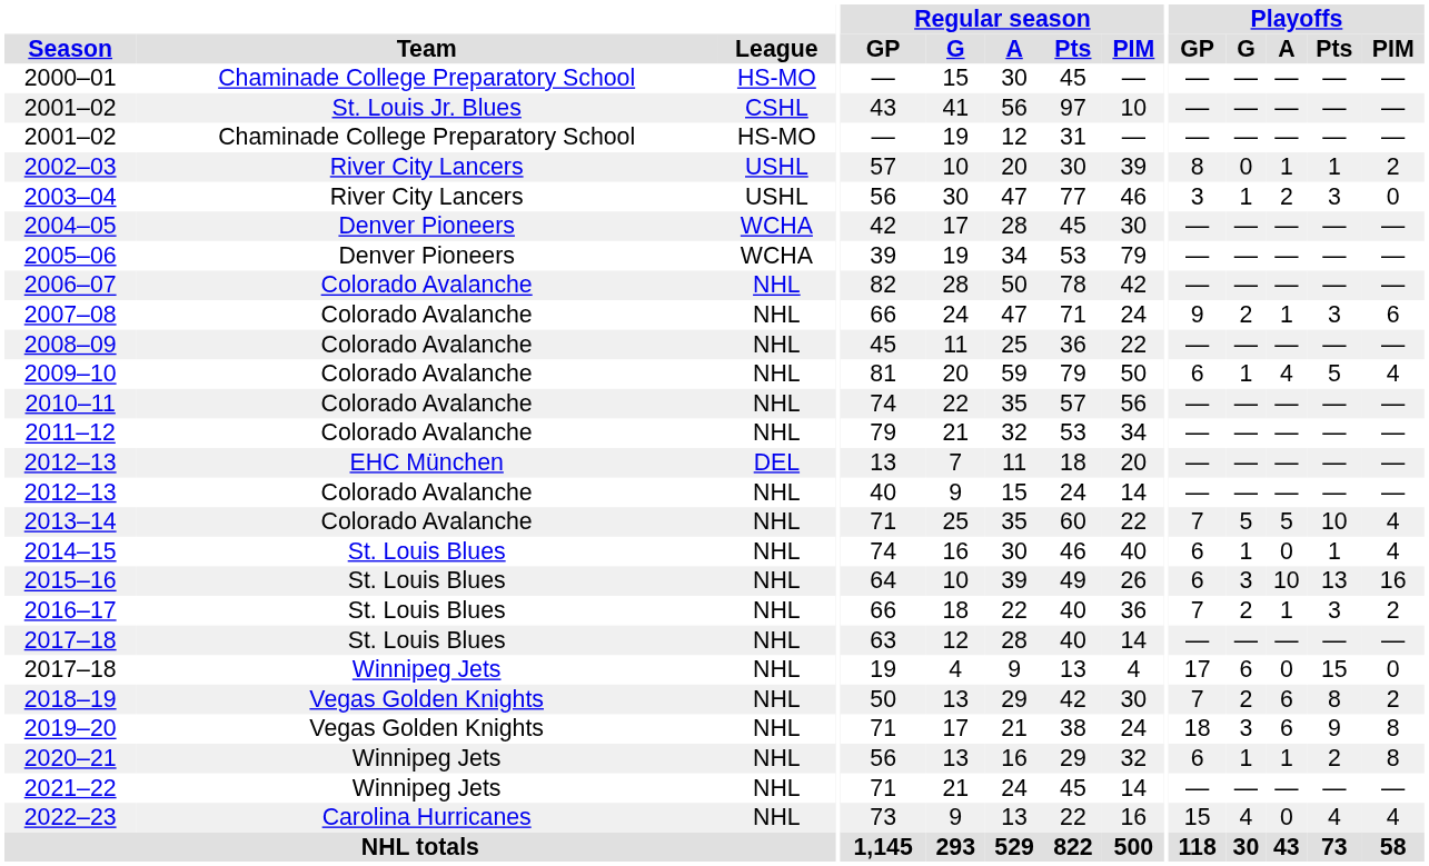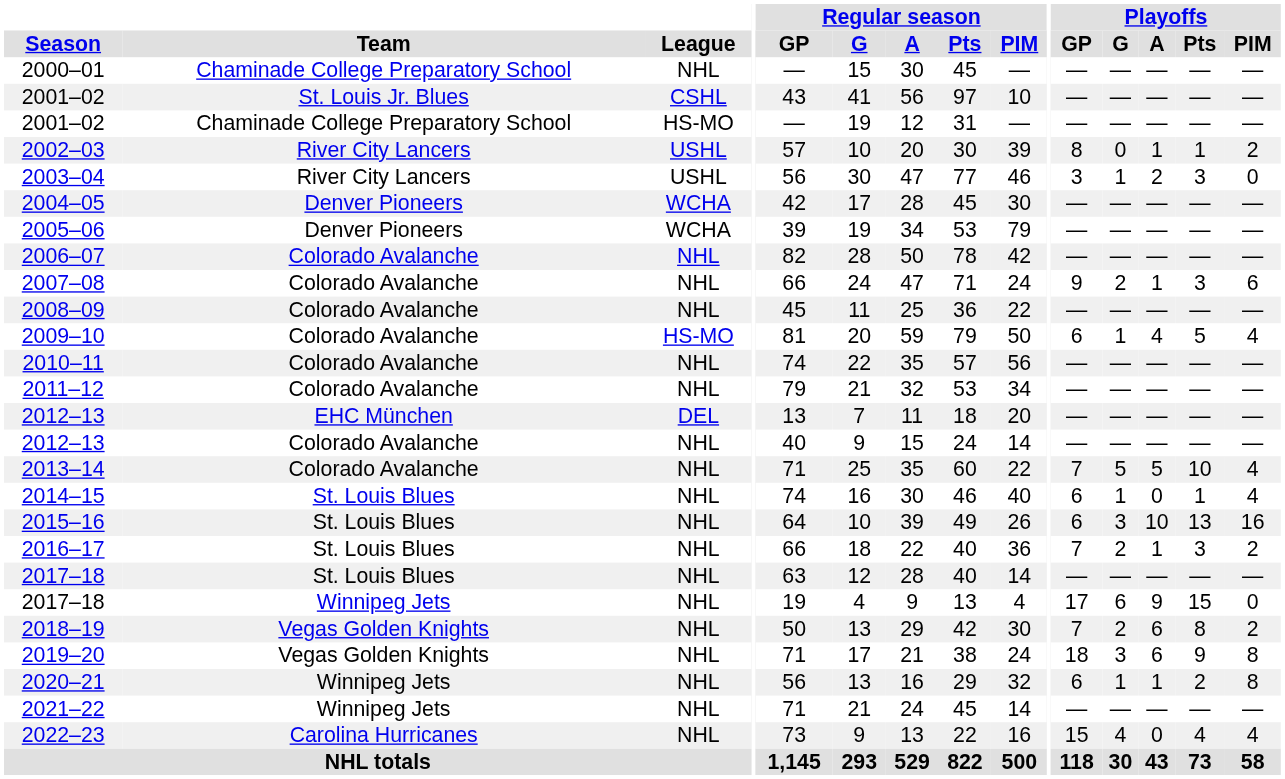2000–01 | League: HS-MO -> NHL
2009–10 | League: NHL -> HS-MO
2017–18 / Winnipeg Jets | Playoffs / A: 0 -> 9
